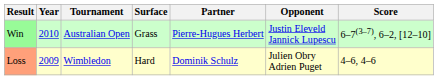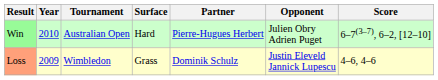Win | Surface: Grass -> Hard
Win | Opponent: Justin Eleveld Jannick Lupescu -> Julien Obry Adrien Puget
Loss | Surface: Hard -> Grass
Loss | Opponent: Julien Obry Adrien Puget -> Justin Eleveld Jannick Lupescu
